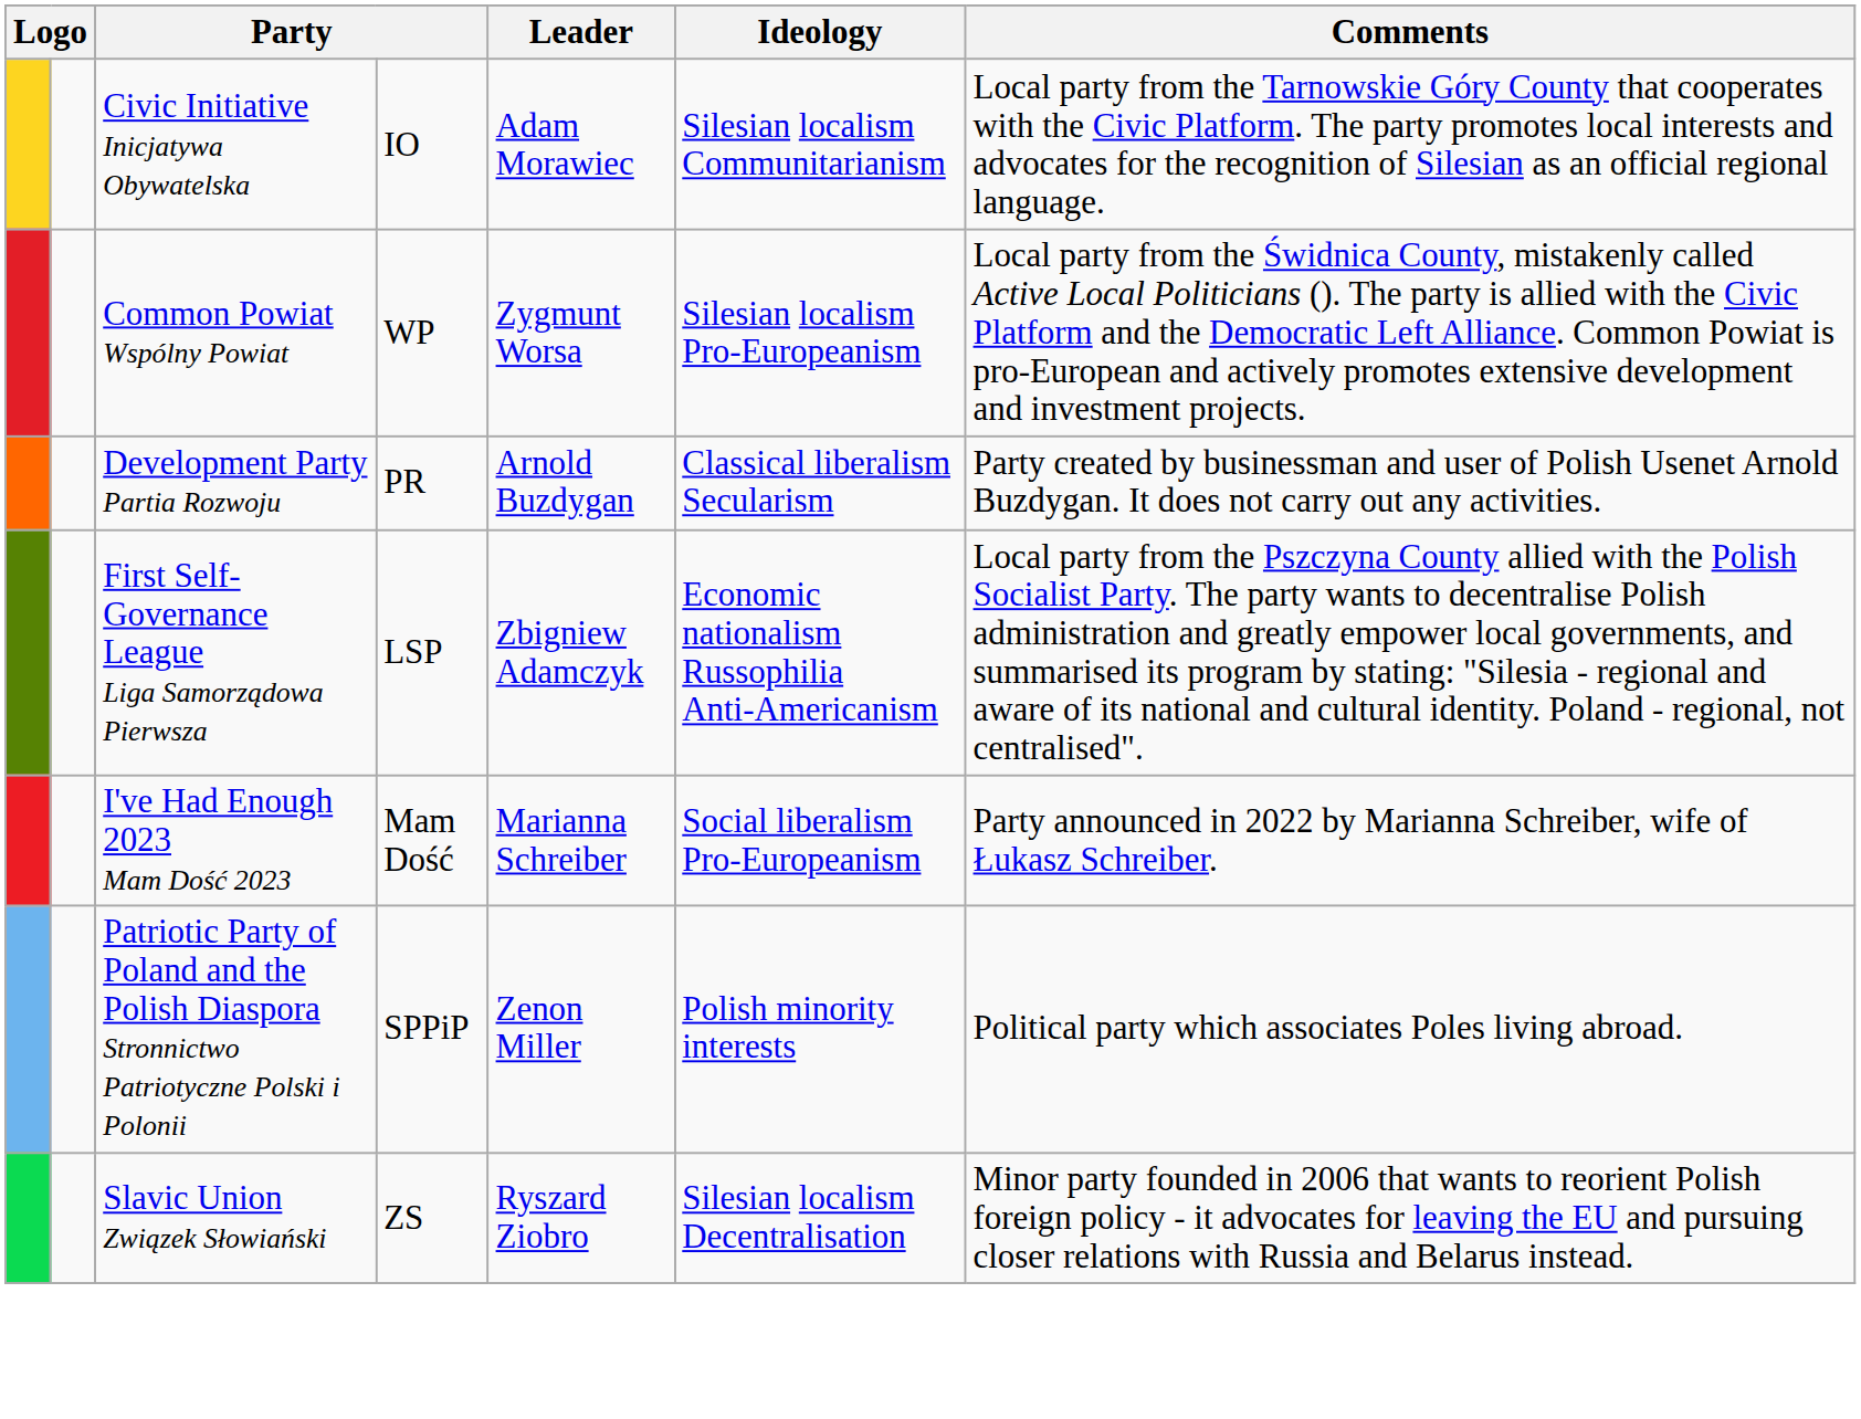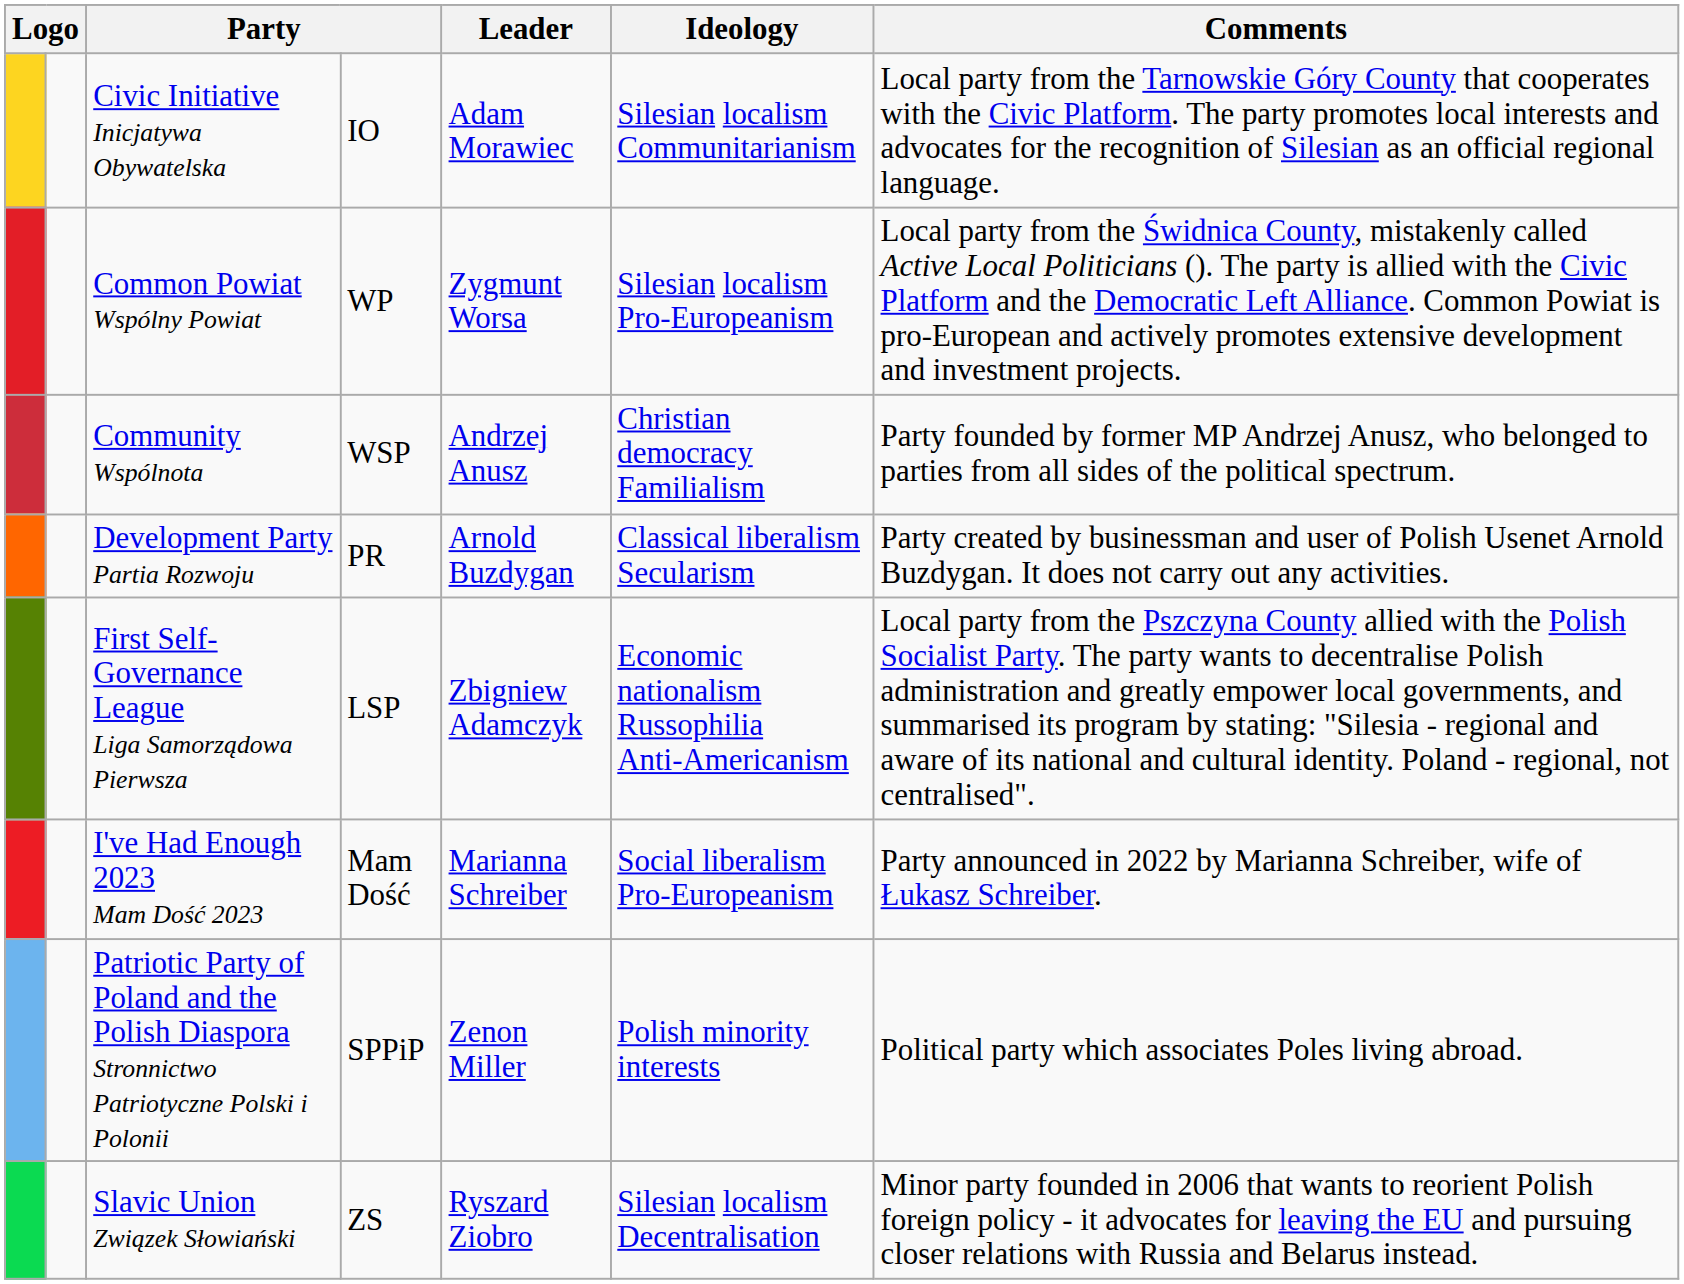+ row: Community Wspólnota | WSP | Andrzej Anusz | Christian democracy Familialism | Party founded by former MP Andrzej Anusz, who belonged to parties from all sides of the political spectrum.
